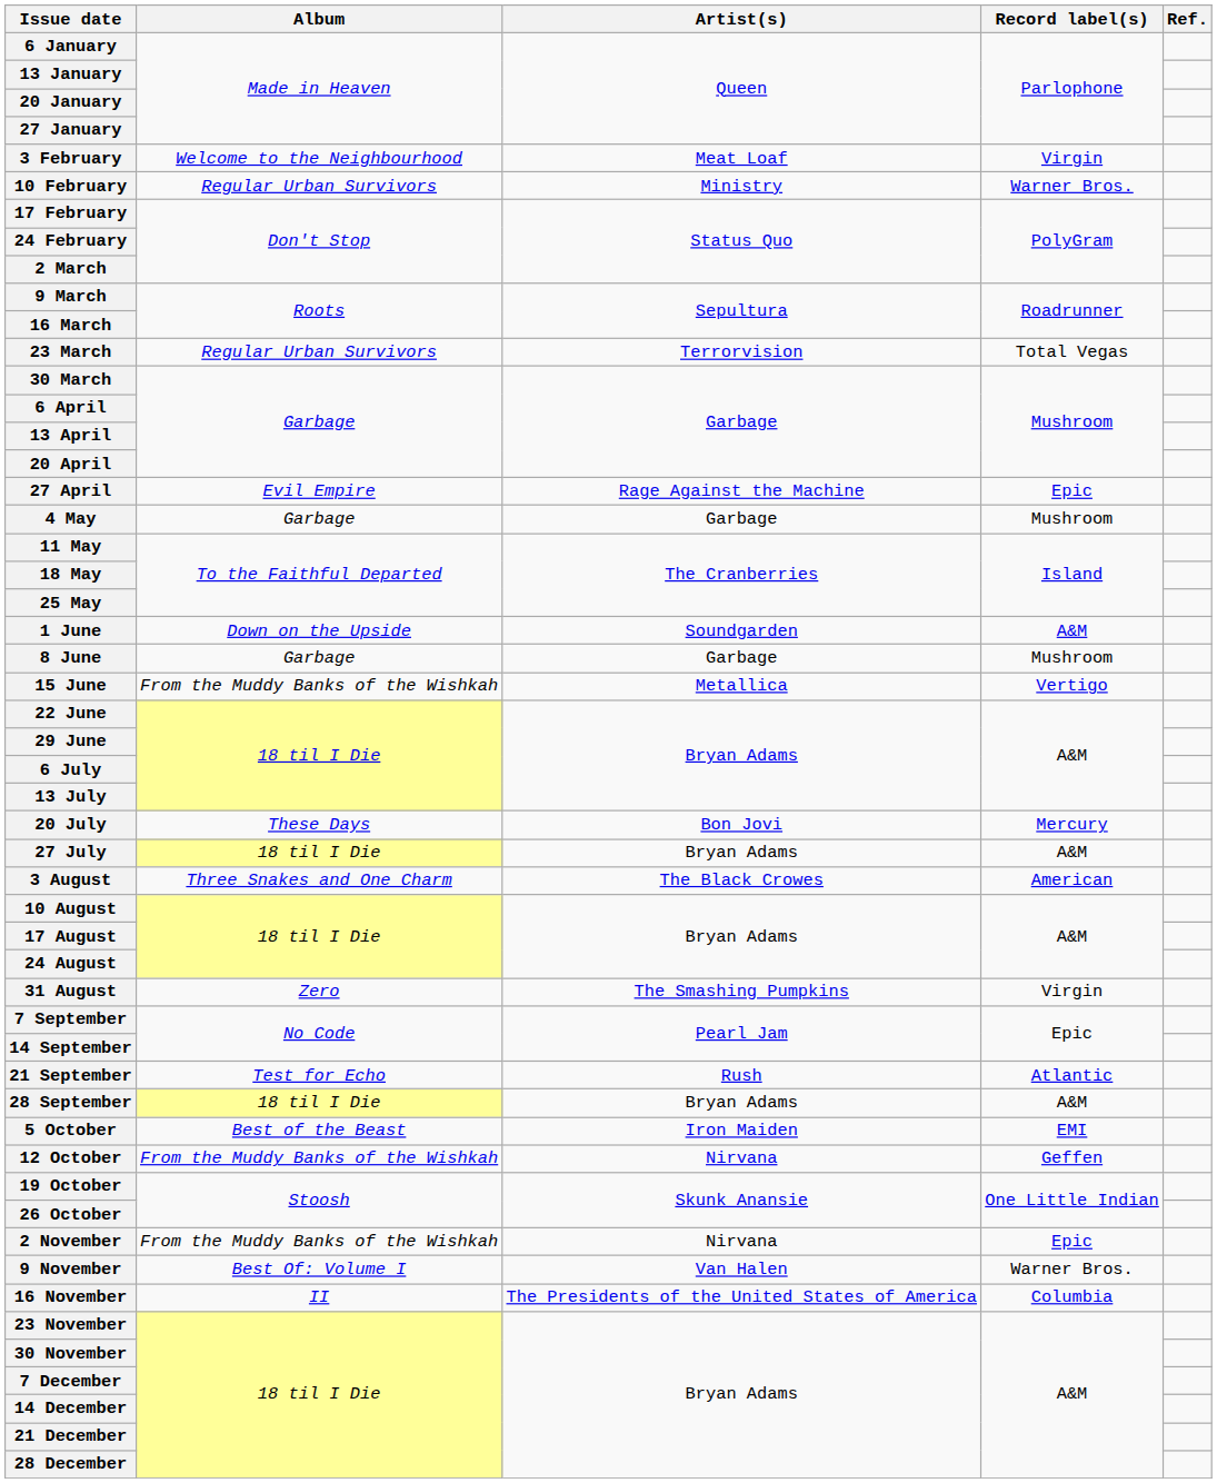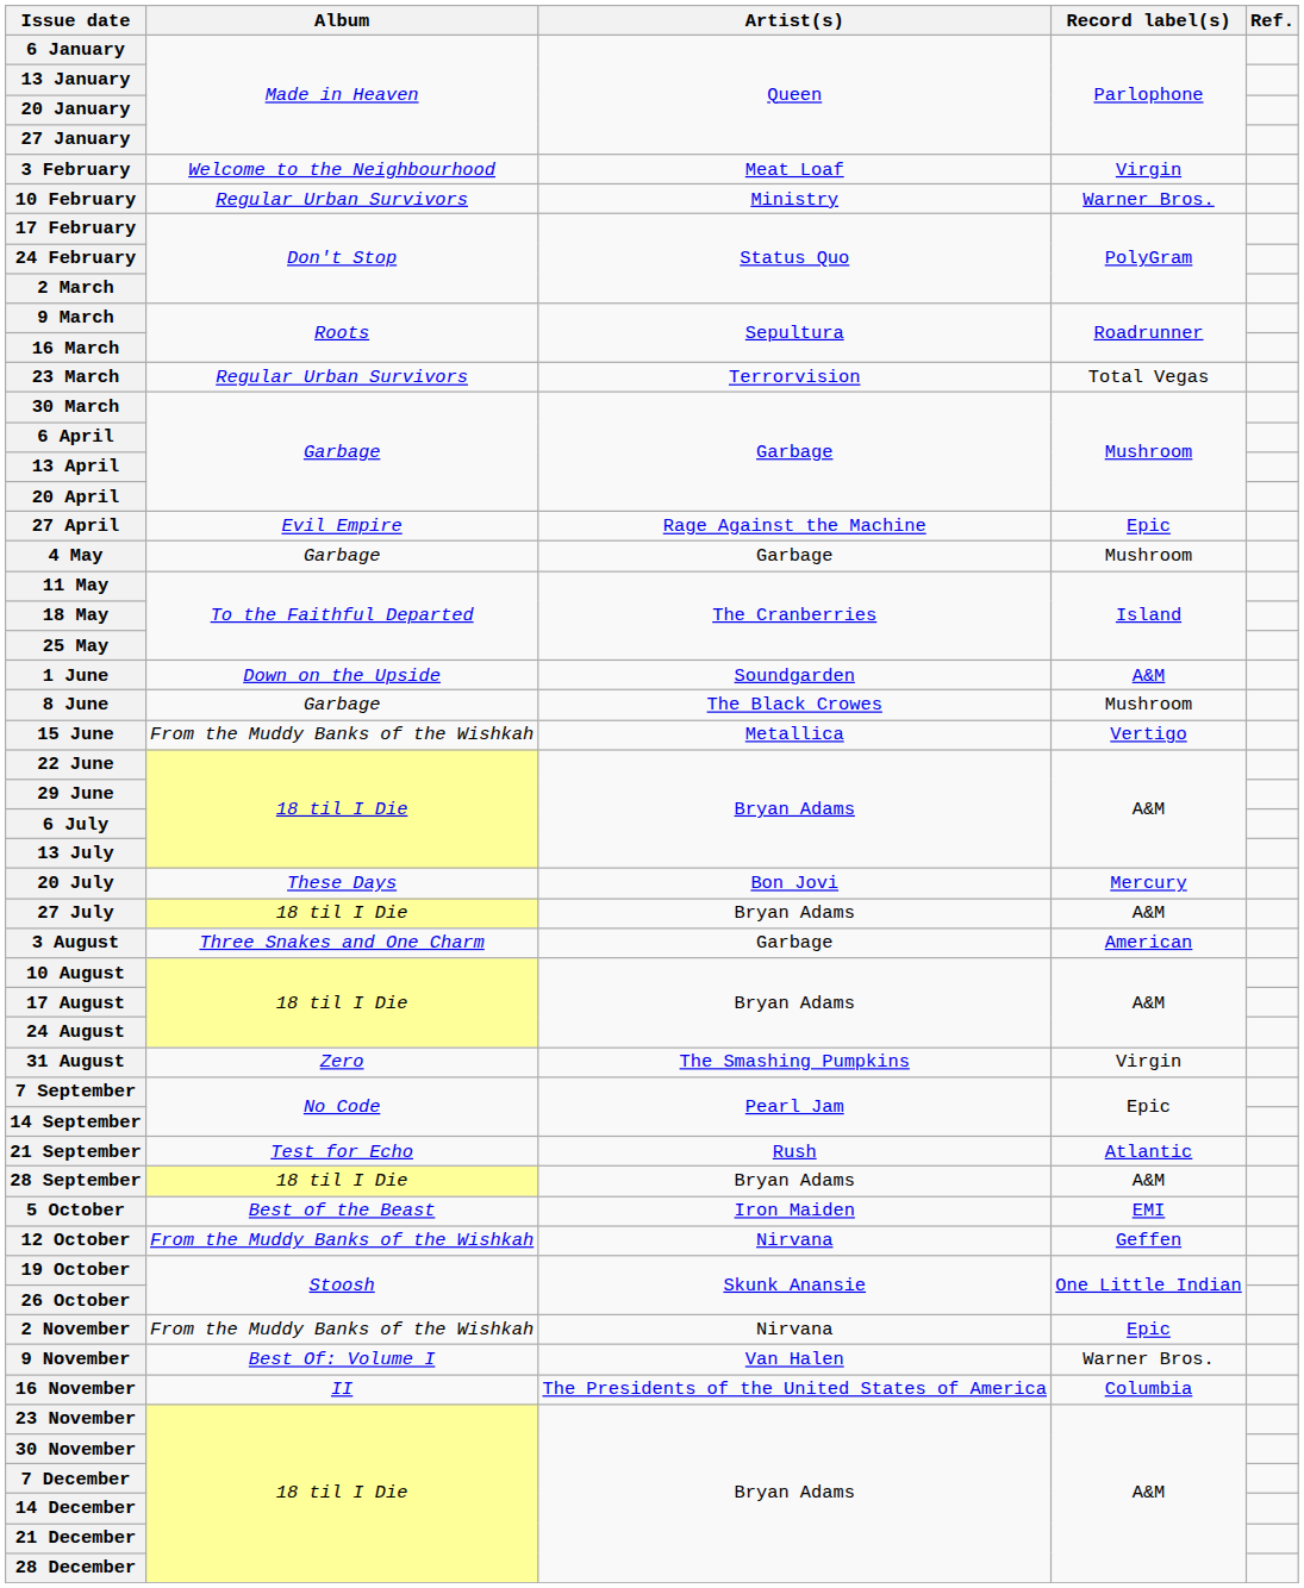8 June | Artist(s): Garbage -> The Black Crowes
3 August | Artist(s): The Black Crowes -> Garbage
